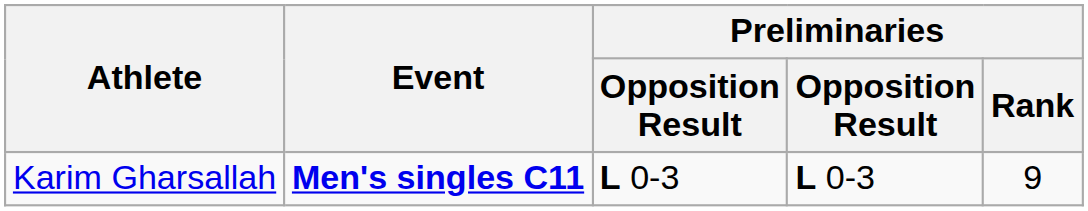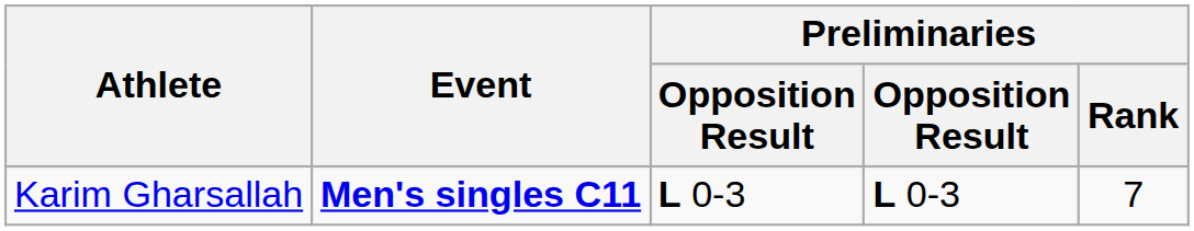Karim Gharsallah | Preliminaries / Rank: 9 -> 7
